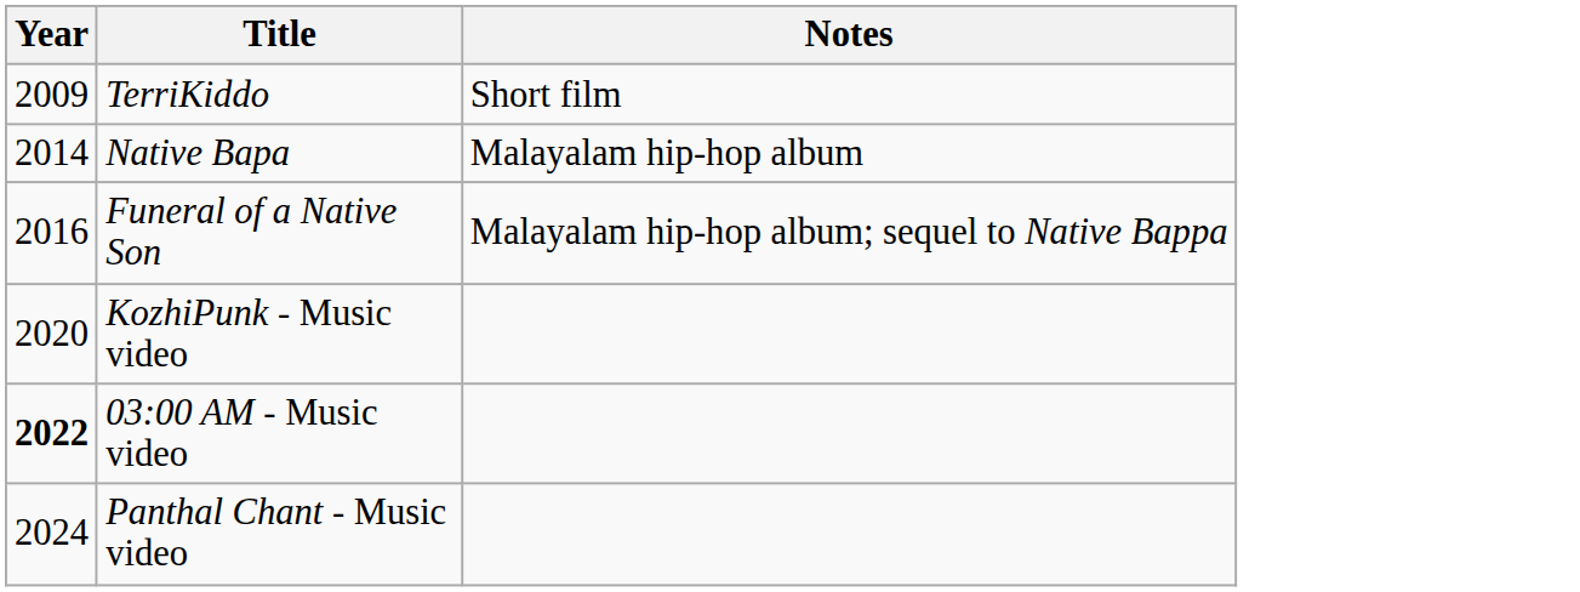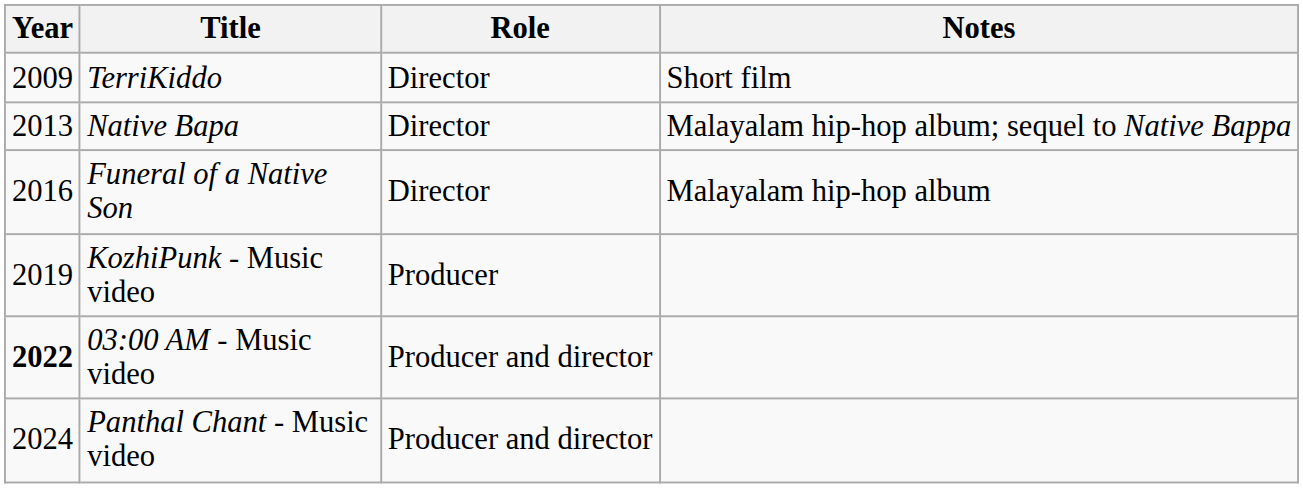+ column: Role | Director | Director | Director | Producer | Producer and director | Producer and director
Native Bapa | Year: 2014 -> 2013
Native Bapa | Notes: Malayalam hip-hop album -> Malayalam hip-hop album; sequel to Native Bappa
Funeral of a Native Son | Notes: Malayalam hip-hop album; sequel to Native Bappa -> Malayalam hip-hop album
KozhiPunk - Music video | Year: 2020 -> 2019
